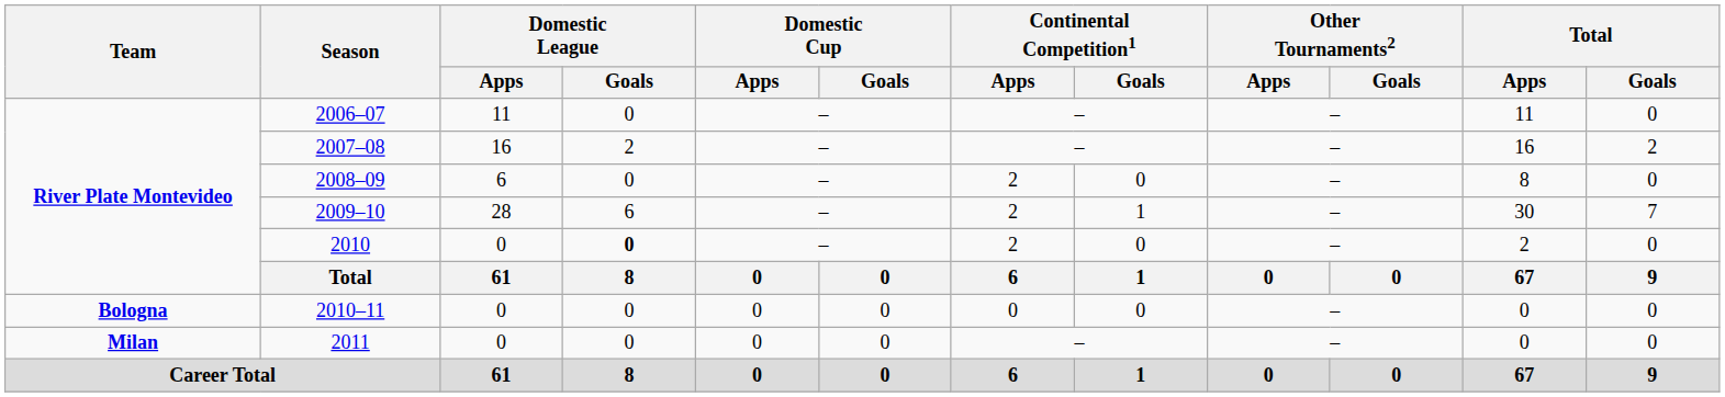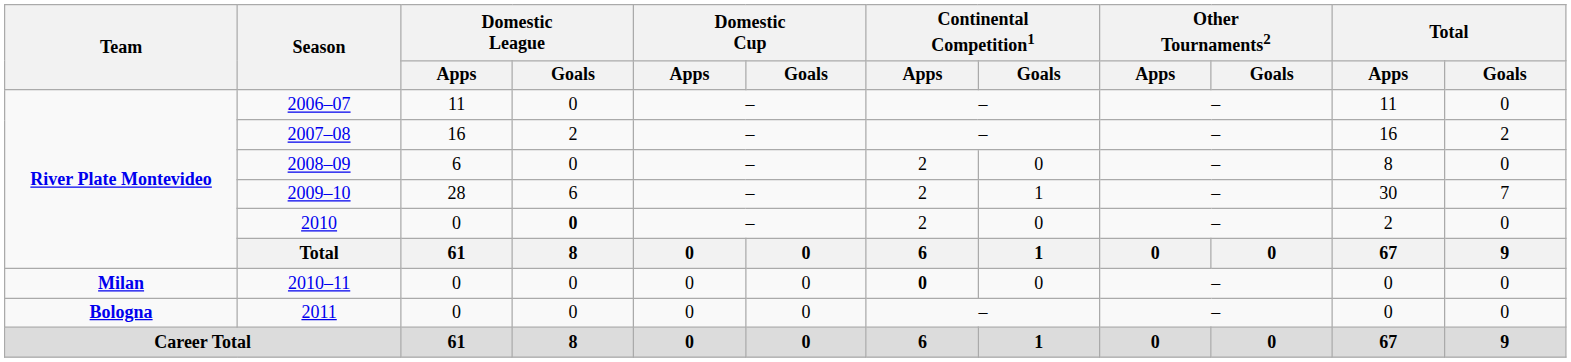2010–11 | Team: Bologna -> Milan
2010–11 | Continental Competition1 / Apps: normal -> bold
2011 | Team: Milan -> Bologna
